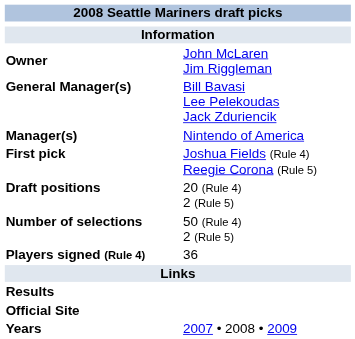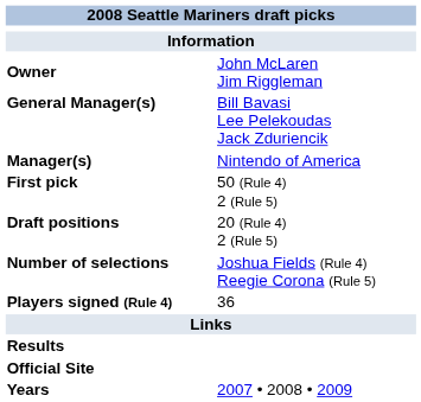First pick | column 2: Joshua Fields (Rule 4) Reegie Corona (Rule 5) -> 50 (Rule 4) 2 (Rule 5)
Number of selections | column 2: 50 (Rule 4) 2 (Rule 5) -> Joshua Fields (Rule 4) Reegie Corona (Rule 5)
